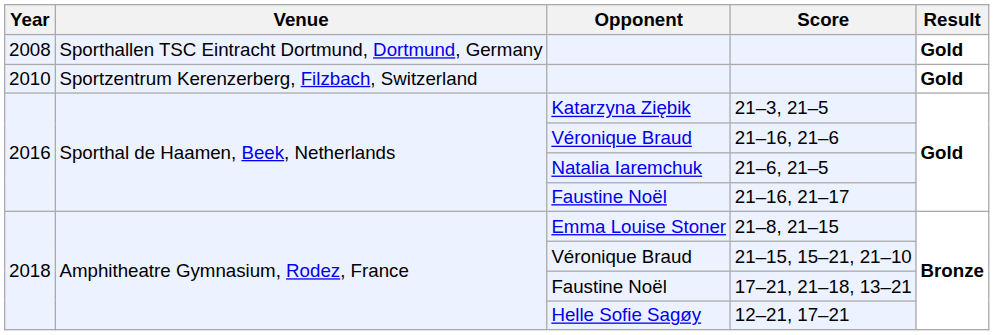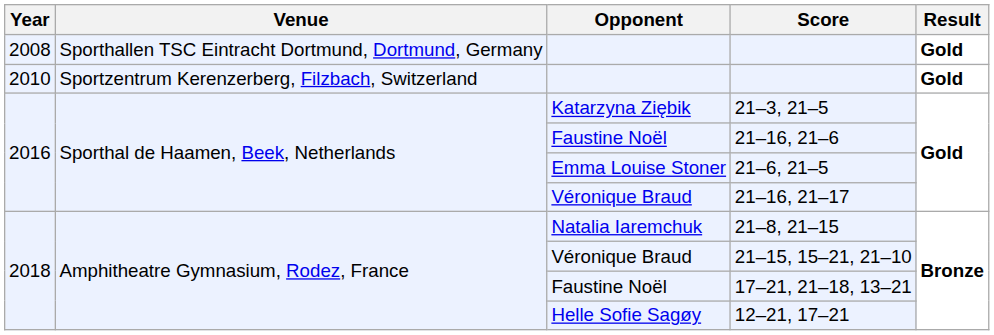21–16, 21–6 | Opponent: Véronique Braud -> Faustine Noël
21–6, 21–5 | Opponent: Natalia Iaremchuk -> Emma Louise Stoner
21–16, 21–17 | Opponent: Faustine Noël -> Véronique Braud
21–8, 21–15 | Opponent: Emma Louise Stoner -> Natalia Iaremchuk
